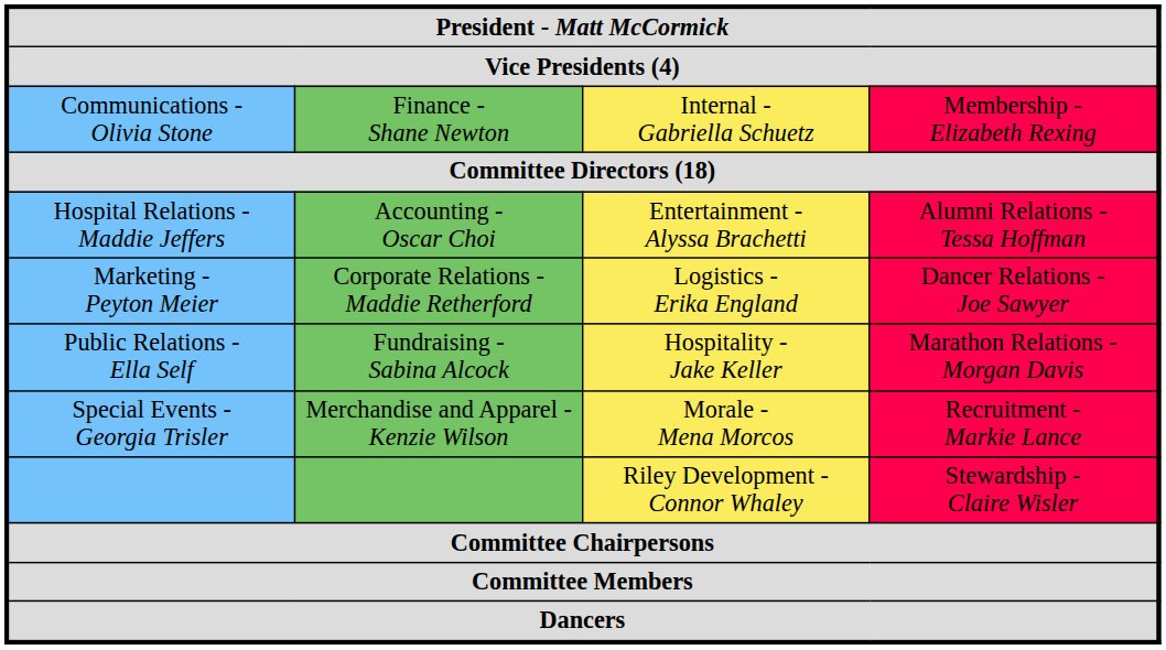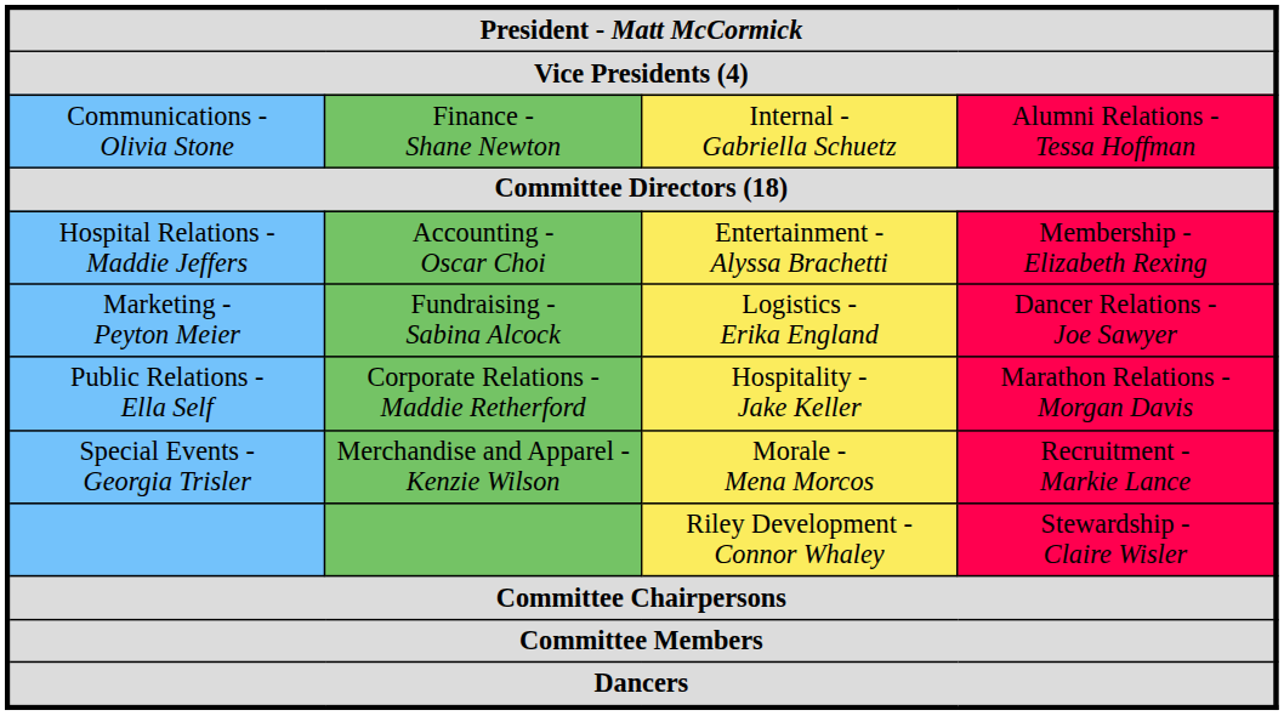Communications - Olivia Stone | column 4: Membership - Elizabeth Rexing -> Alumni Relations - Tessa Hoffman
Hospital Relations - Maddie Jeffers | column 4: Alumni Relations - Tessa Hoffman -> Membership - Elizabeth Rexing
Marketing - Peyton Meier | column 2: Corporate Relations - Maddie Retherford -> Fundraising - Sabina Alcock
Public Relations - Ella Self | column 2: Fundraising - Sabina Alcock -> Corporate Relations - Maddie Retherford
